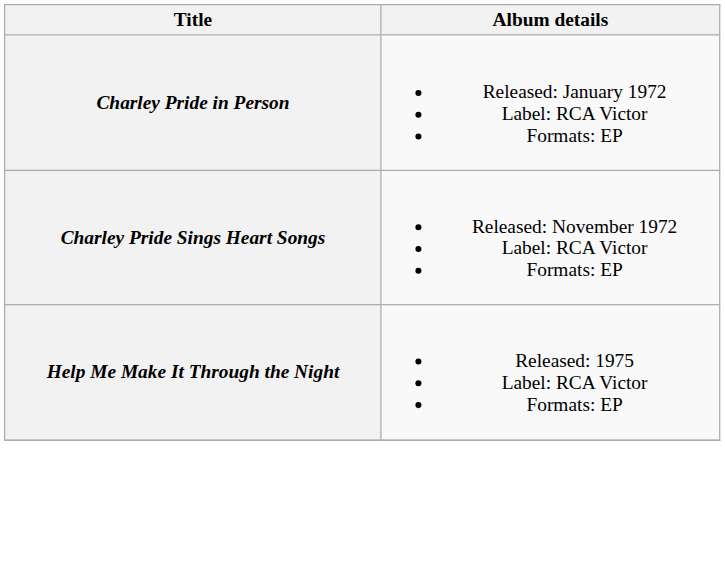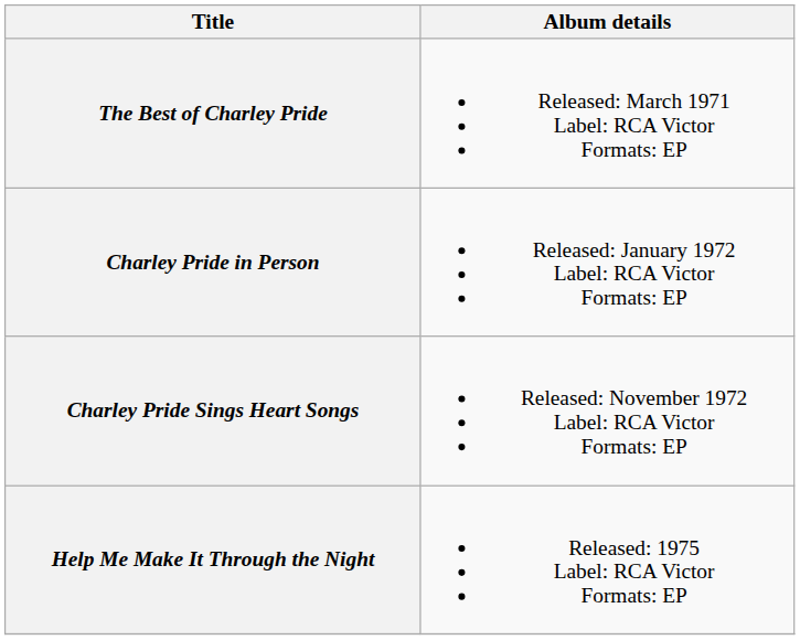+ row: The Best of Charley Pride | Released: March 1971 Label: RCA Victor Formats: EP
